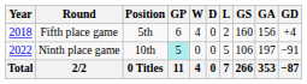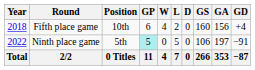columns swapped: D <-> L
Fifth place game | Position: 5th -> 10th
Ninth place game | Position: 10th -> 5th
